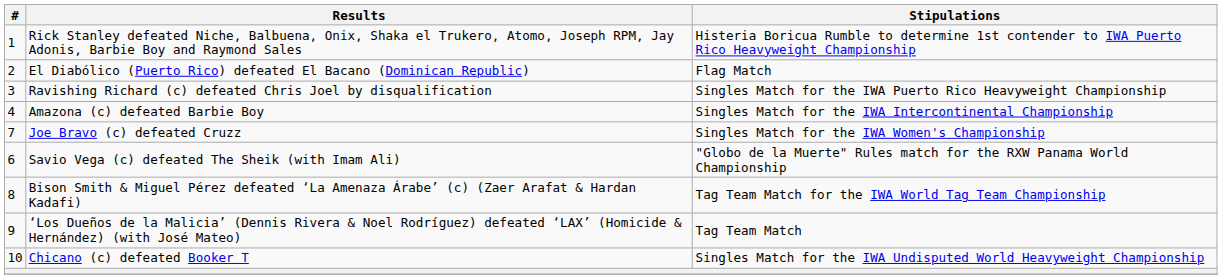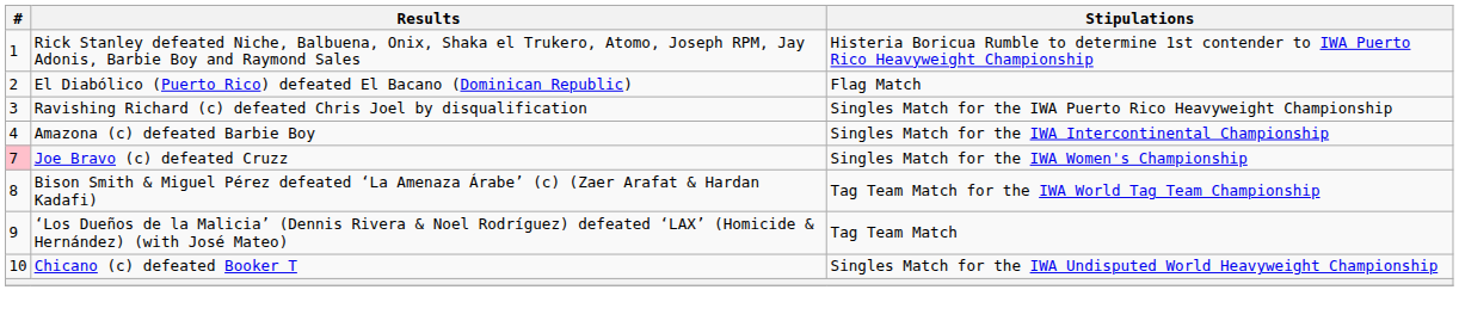Joe Bravo (c) defeated Cruzz | #: no background -> pink background
- row: 6 | Savio Vega (c) defeated The Sheik (with Imam Ali) | "Globo de la Muerte" Rules match for the RXW Panama World Championship
